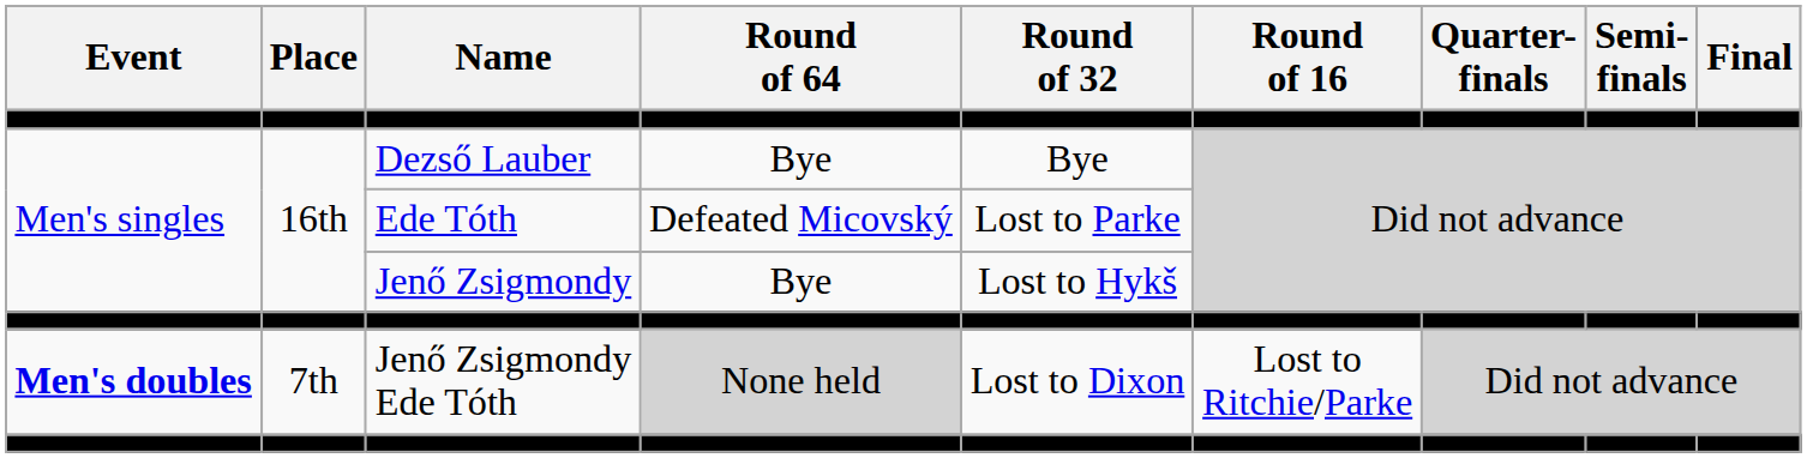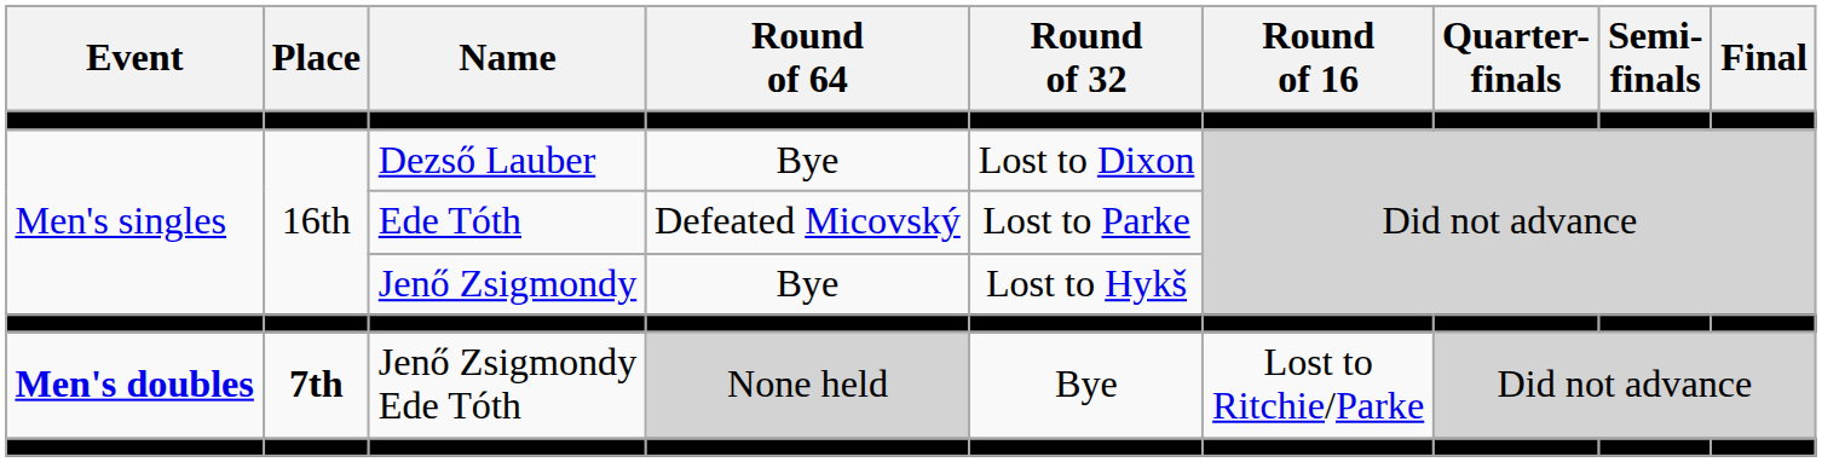Dezső Lauber | Round of 32: Bye -> Lost to Dixon
Jenő Zsigmondy Ede Tóth | Place: normal -> bold
Jenő Zsigmondy Ede Tóth | Round of 32: Lost to Dixon -> Bye
